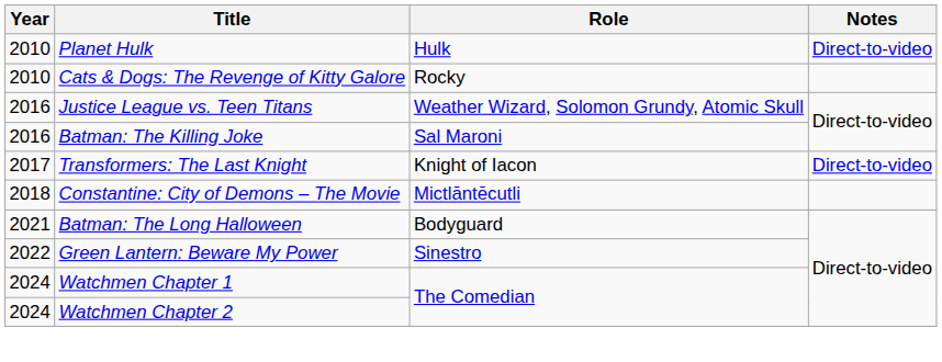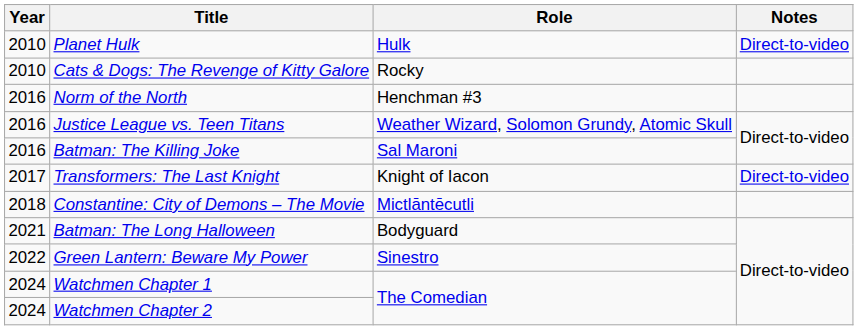+ row: 2016 | Norm of the North | Henchman #3
